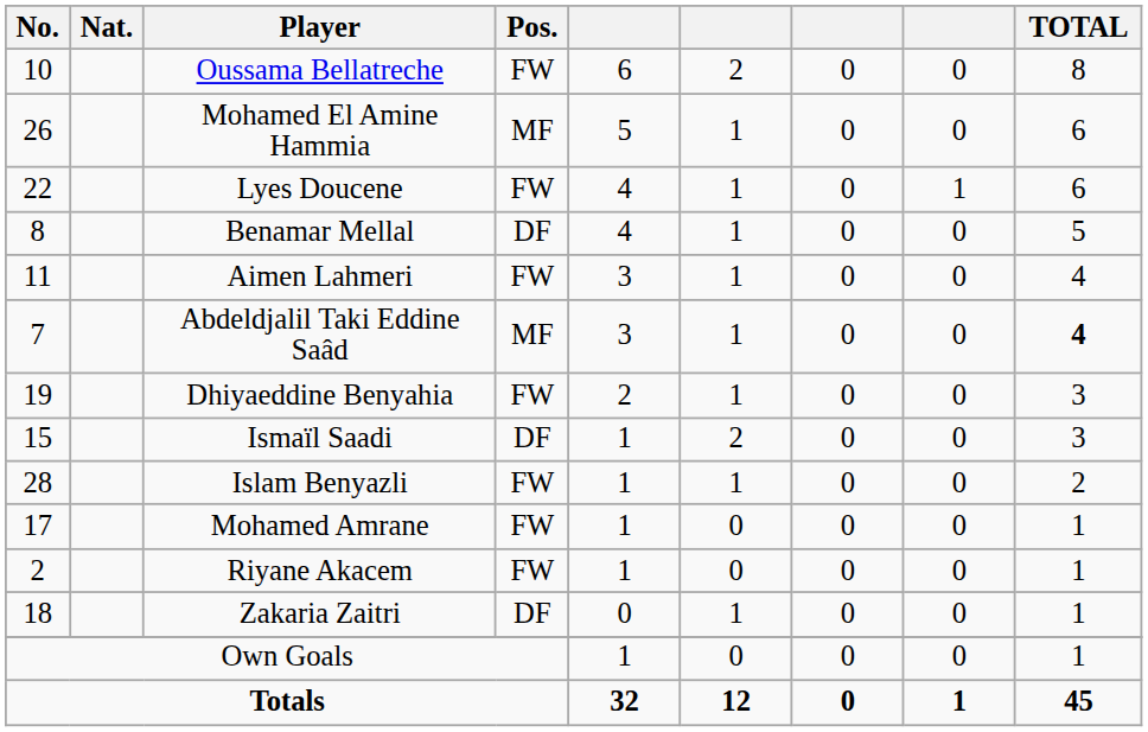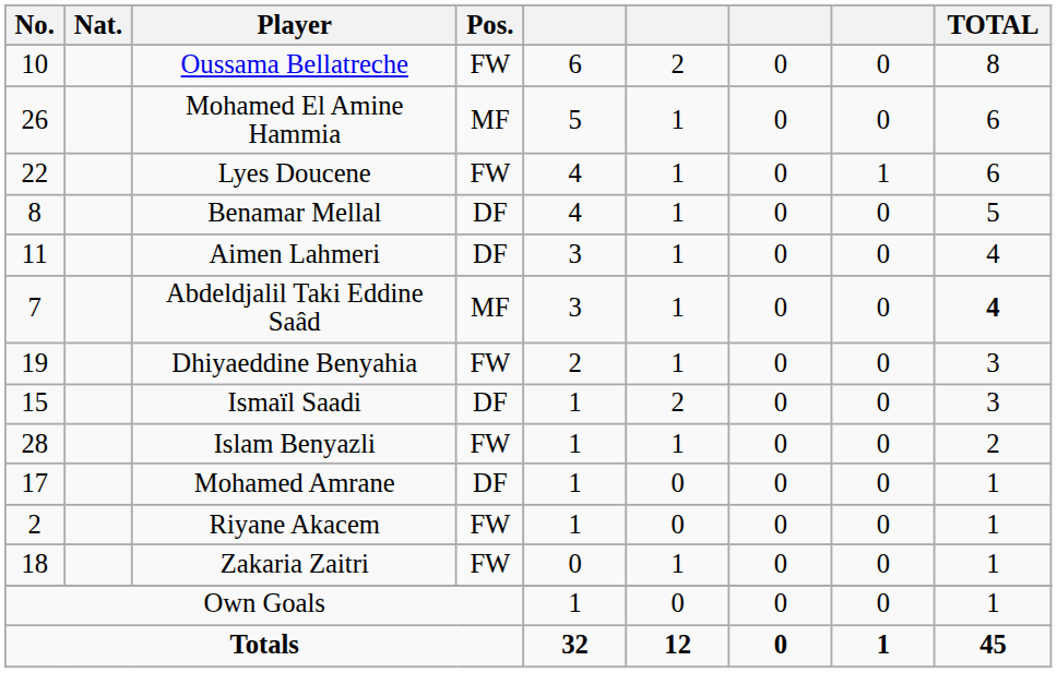Aimen Lahmeri | Pos.: FW -> DF
Mohamed Amrane | Pos.: FW -> DF
Zakaria Zaitri | Pos.: DF -> FW
